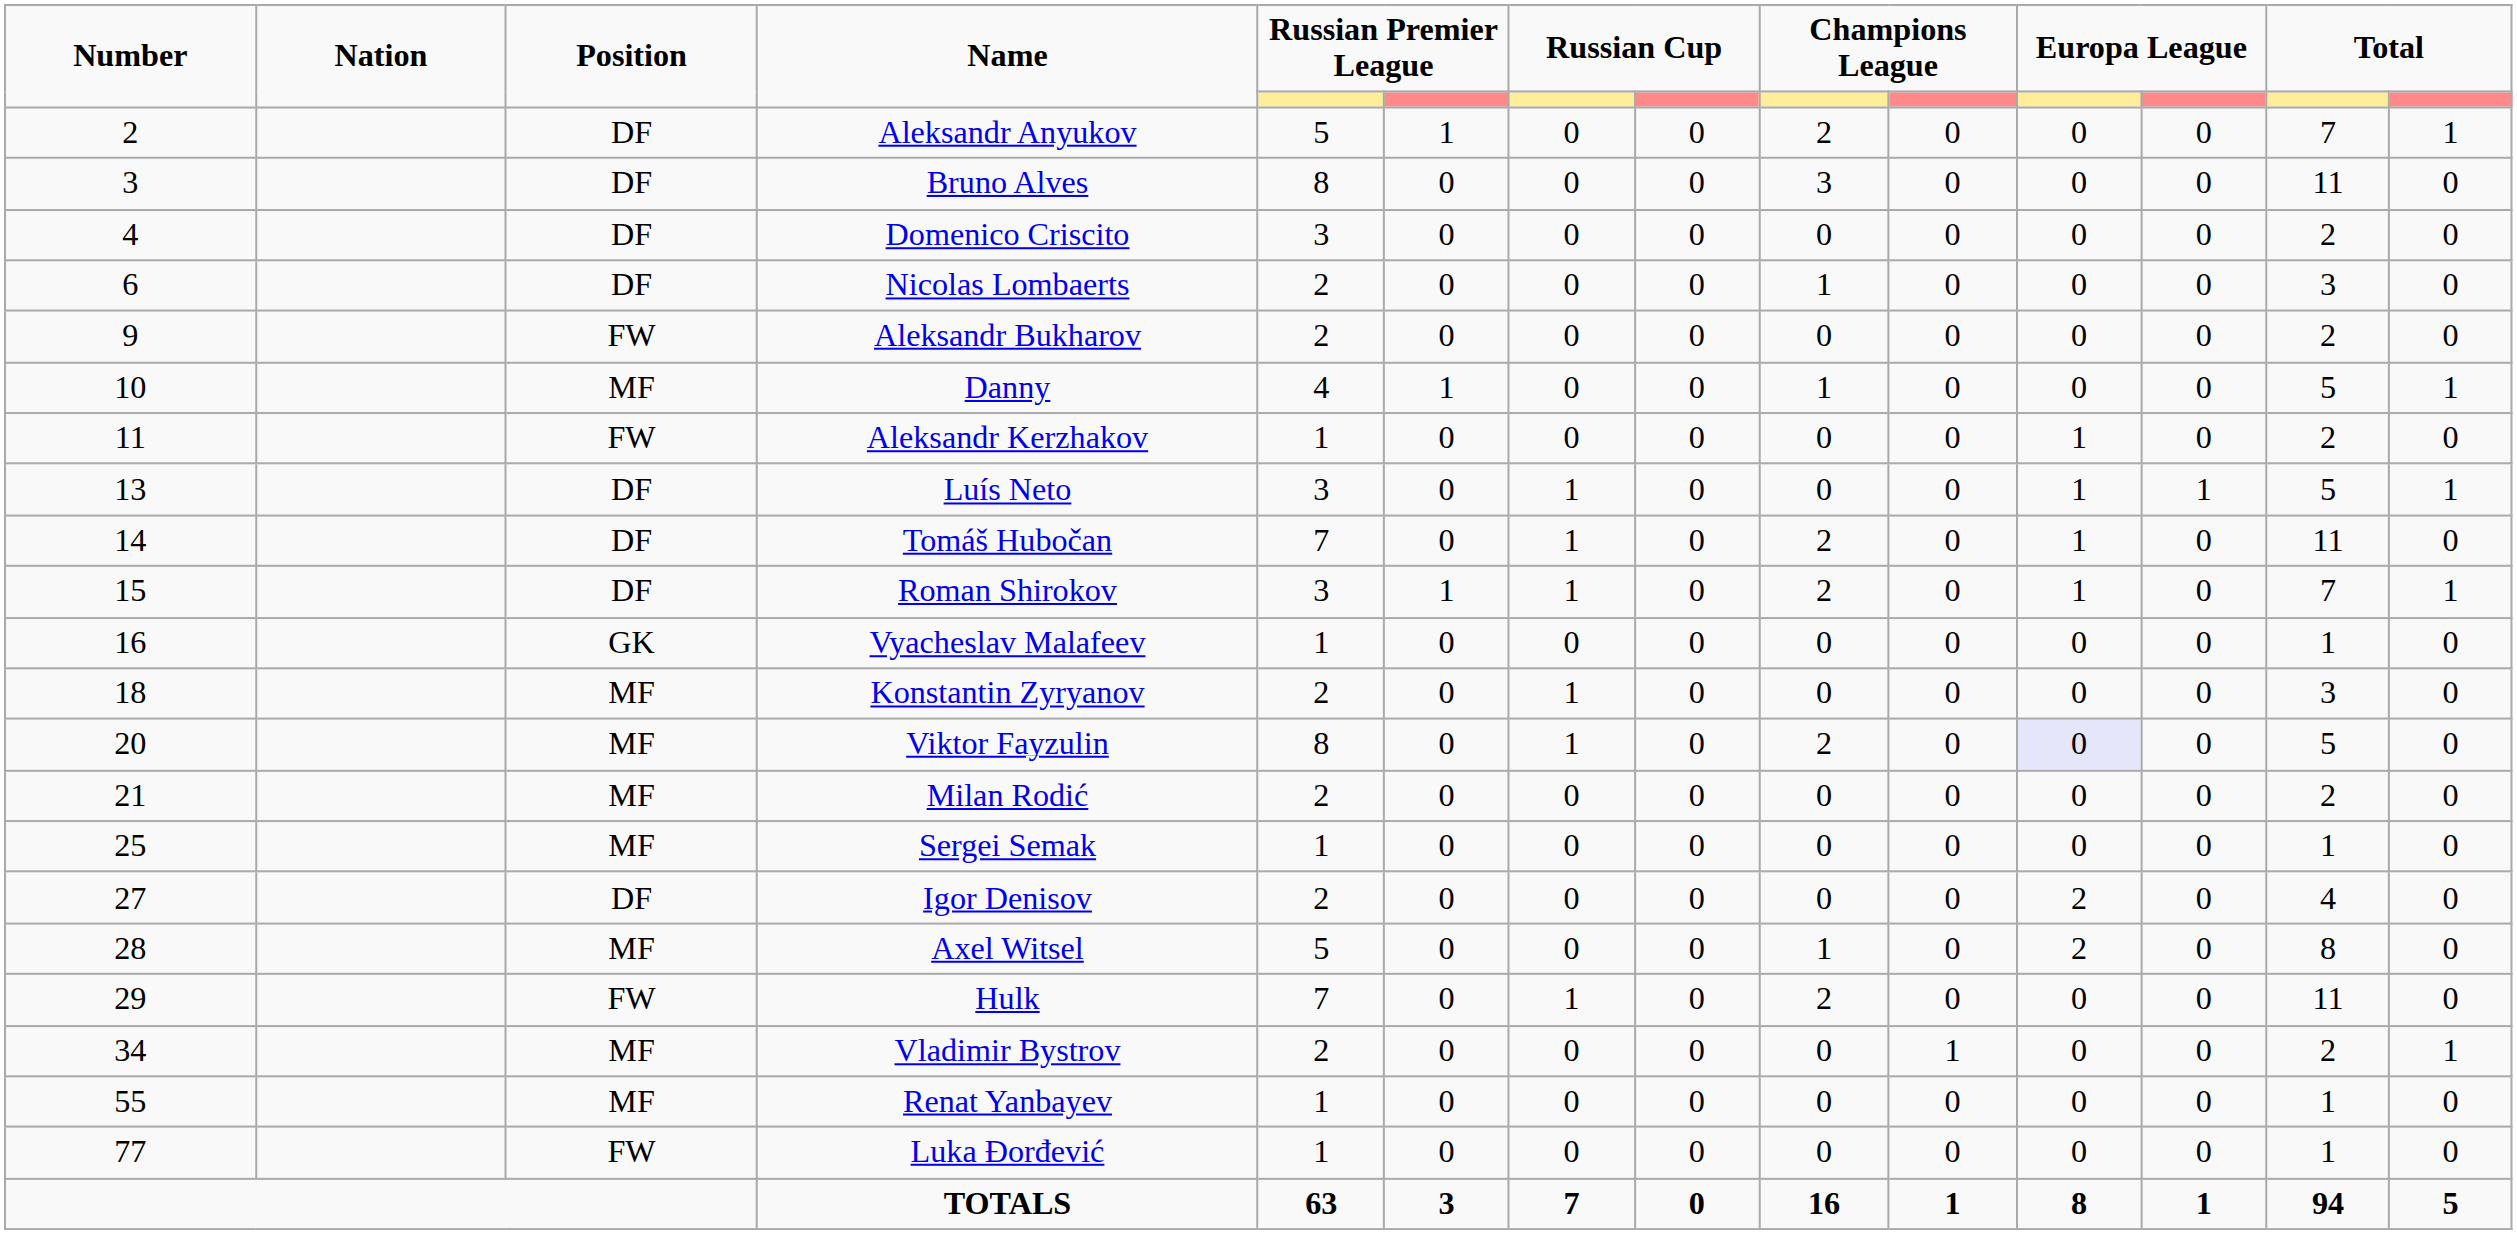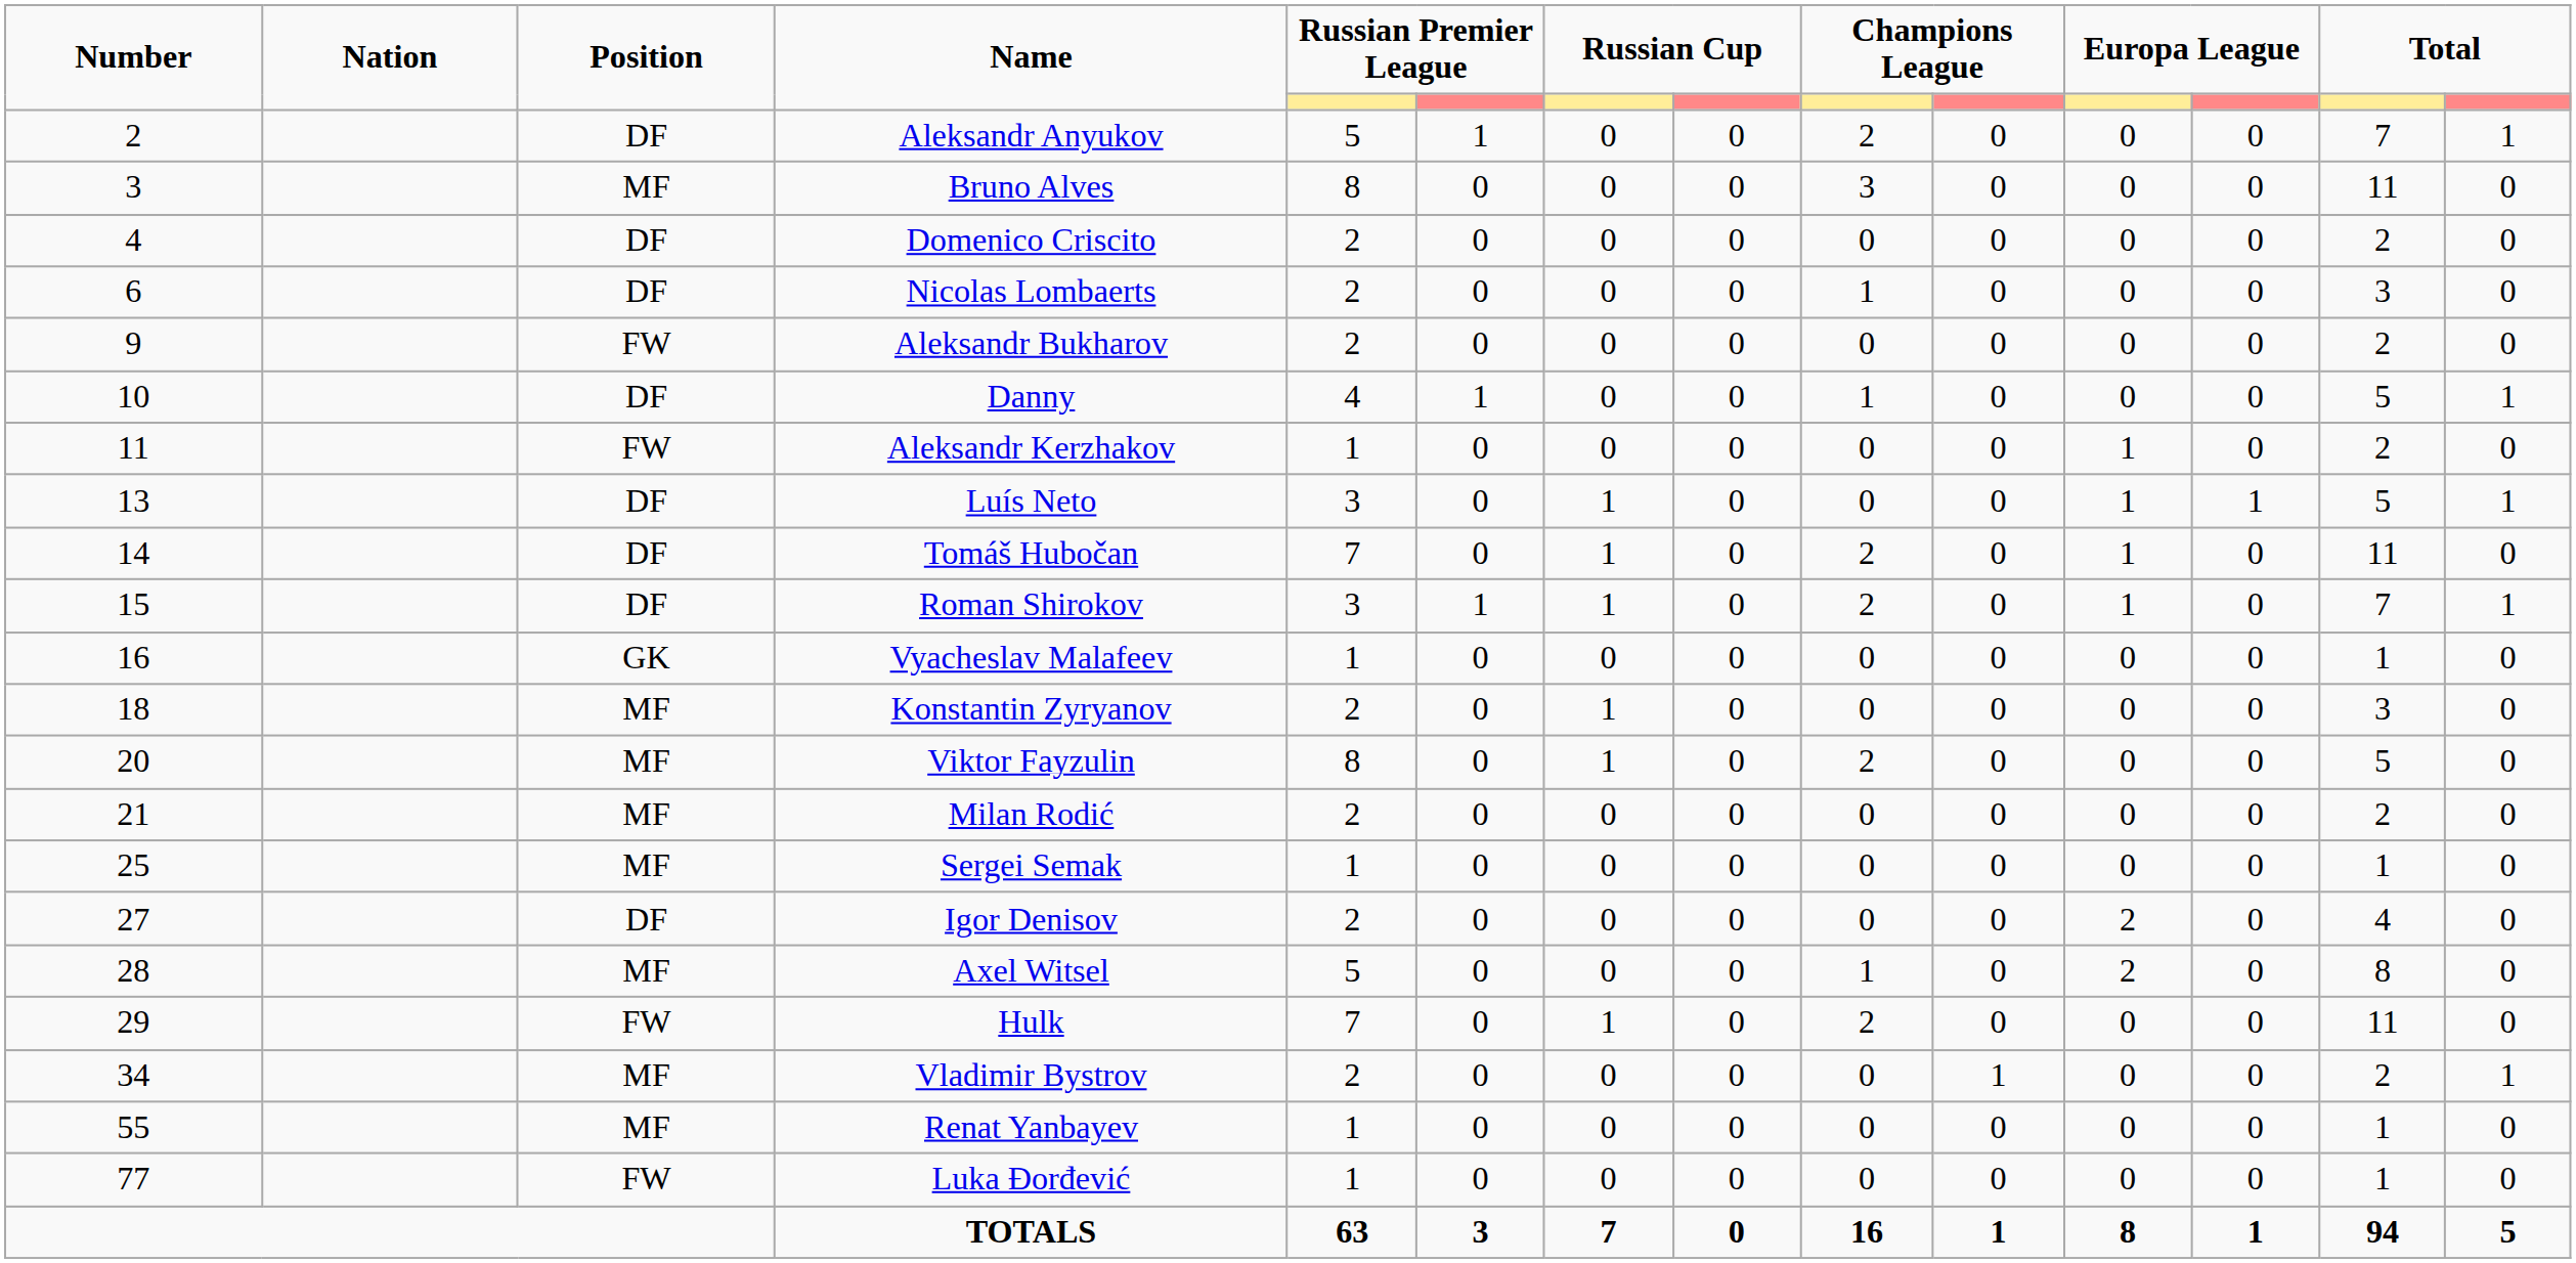Bruno Alves | Position: DF -> MF
Domenico Criscito | column 5: 3 -> 2
Danny | Position: MF -> DF
Viktor Fayzulin | column 11: lavender background -> no background
